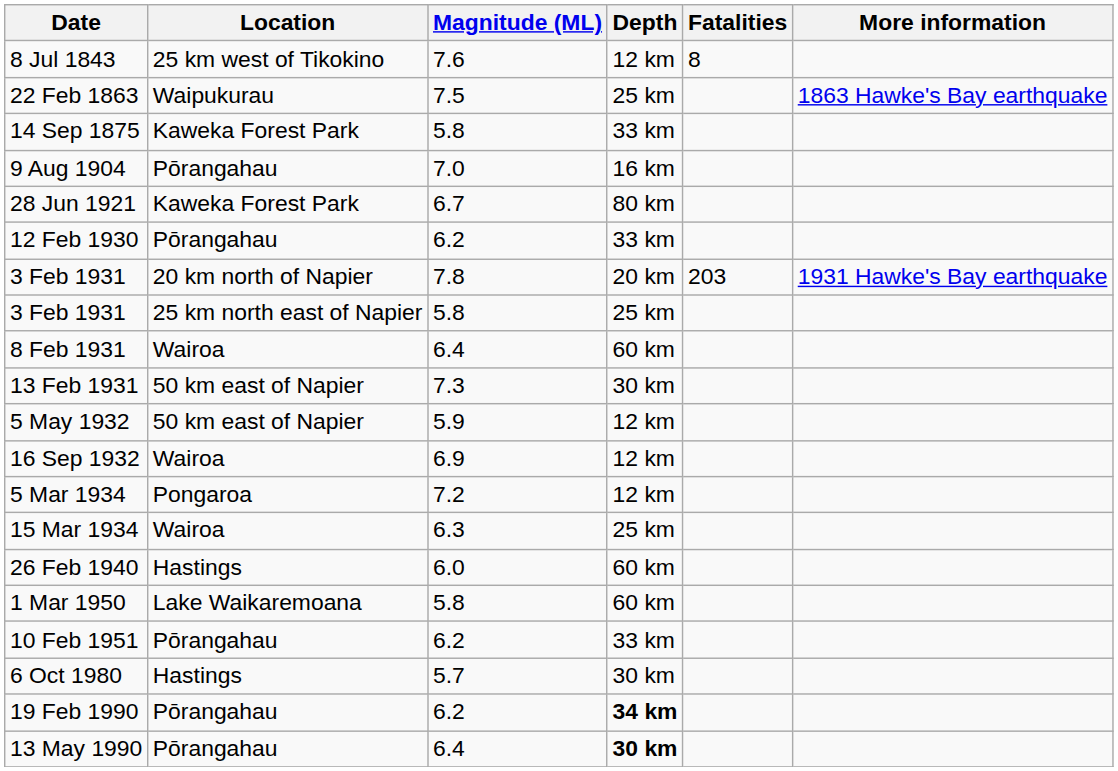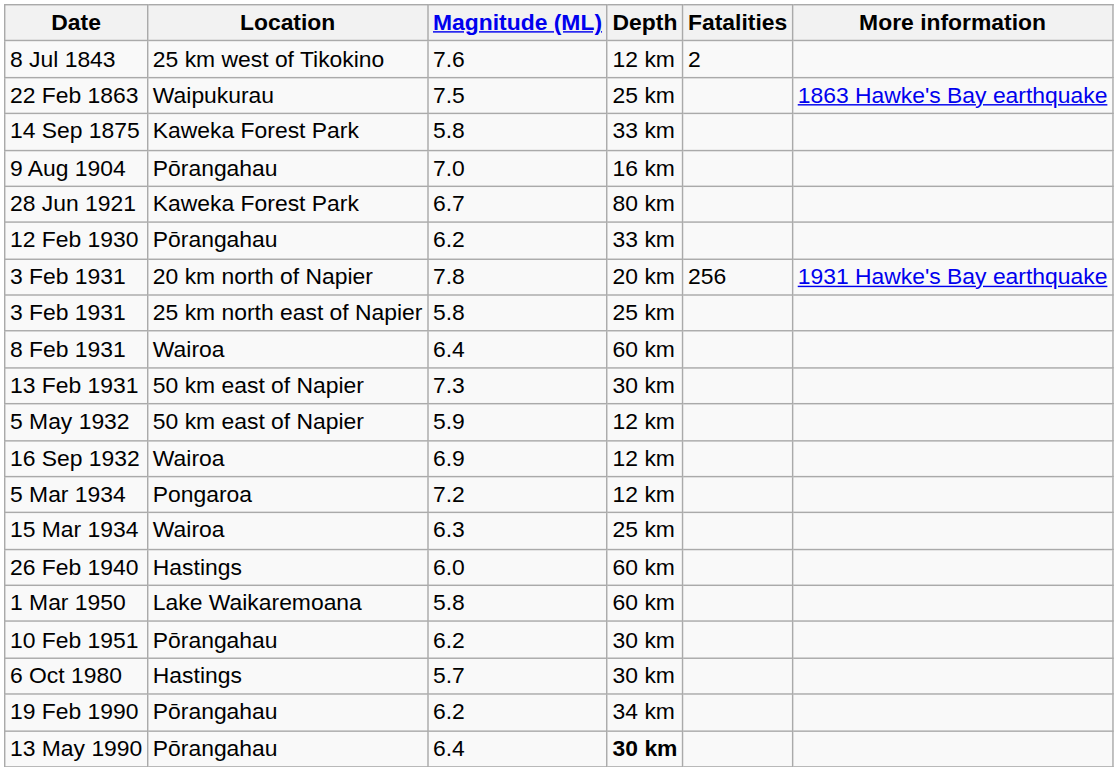8 Jul 1843 | Fatalities: 8 -> 2
3 Feb 1931 / 7.8 | Fatalities: 203 -> 256
10 Feb 1951 | Depth: 33 km -> 30 km
19 Feb 1990 | Depth: bold -> normal
